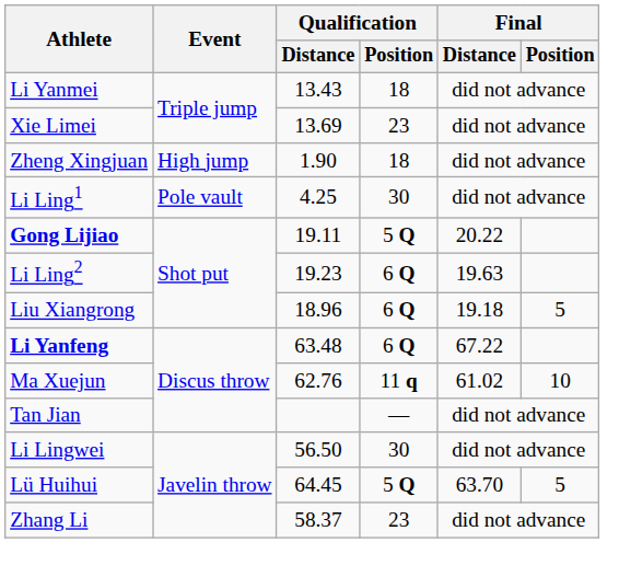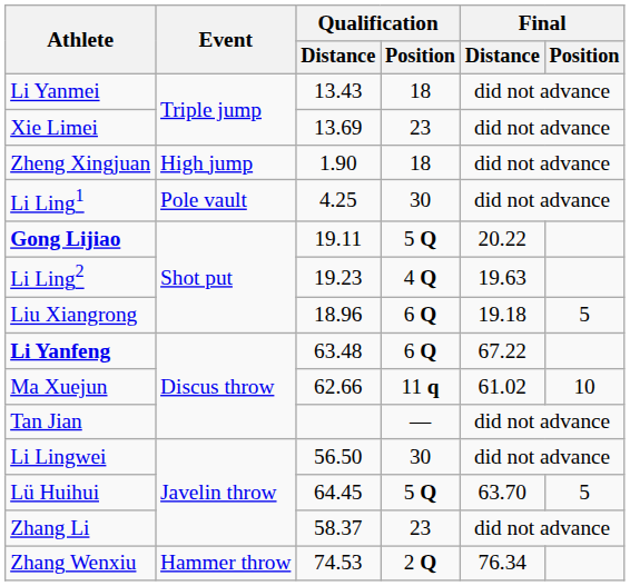Li Ling2 | Qualification / Position: 6 Q -> 4 Q
Ma Xuejun | Qualification / Distance: 62.76 -> 62.66
+ row: Zhang Wenxiu | Hammer throw | 74.53 | 2 Q | 76.34
